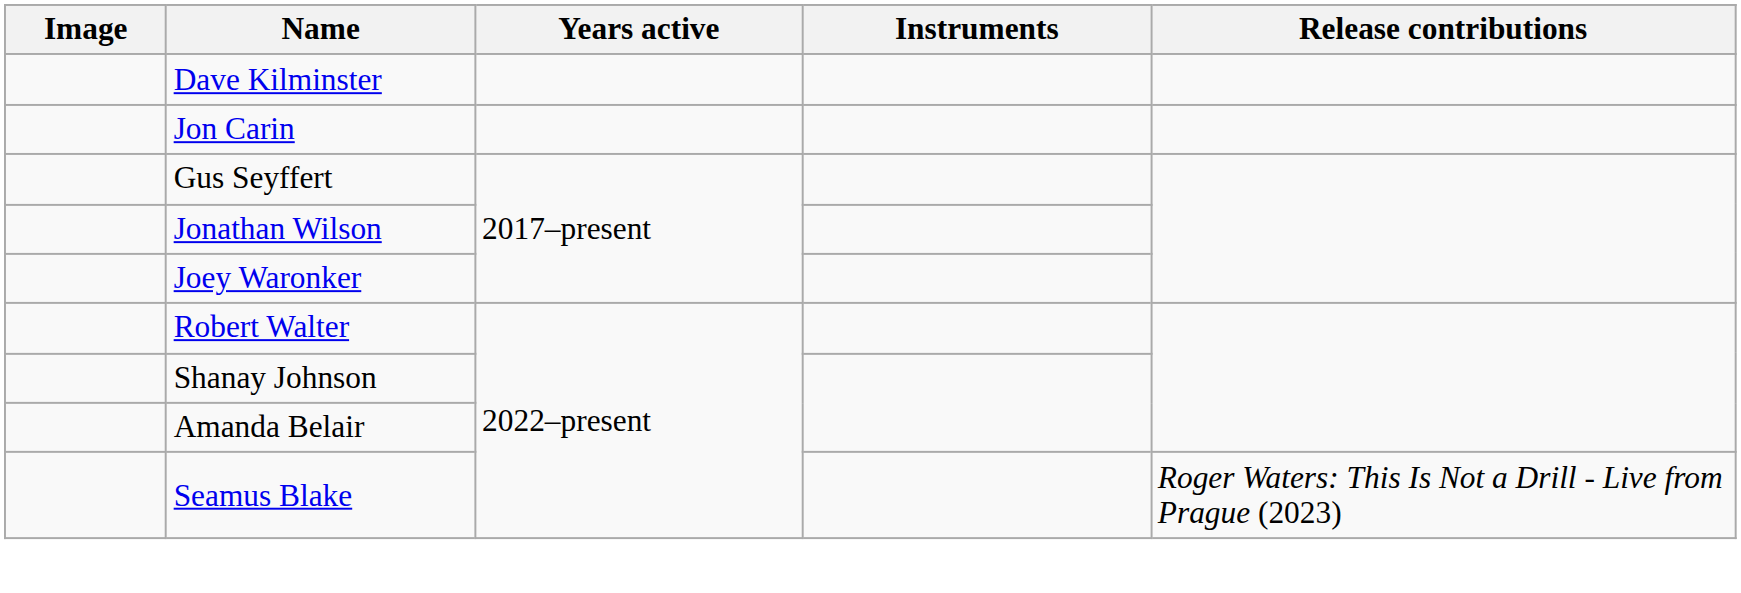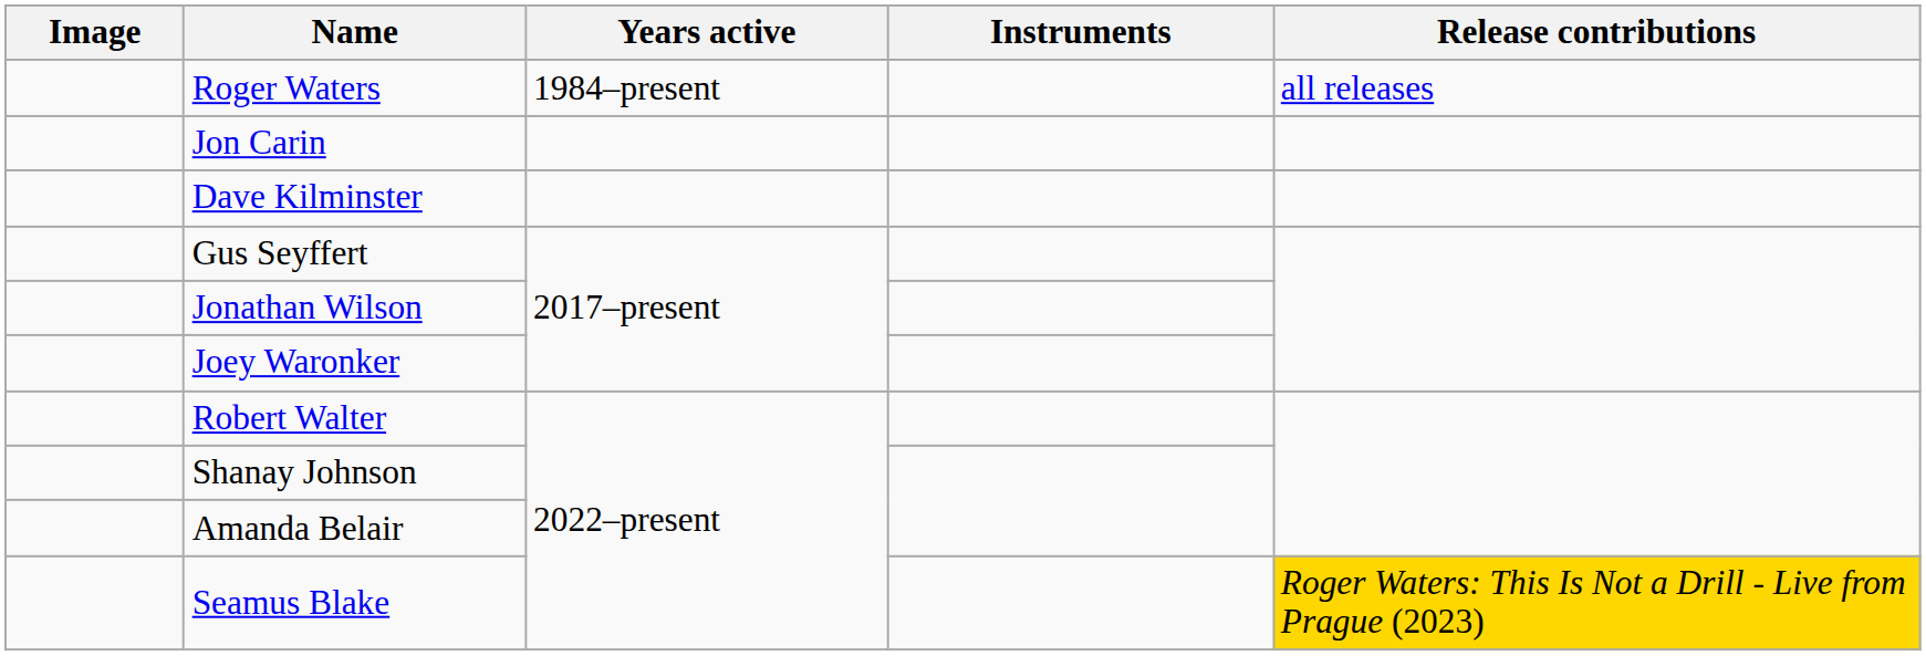+ row: Roger Waters | 1984–present | all releases
rows swapped: Jon Carin <-> Dave Kilminster
Seamus Blake | Release contributions: no background -> gold background
